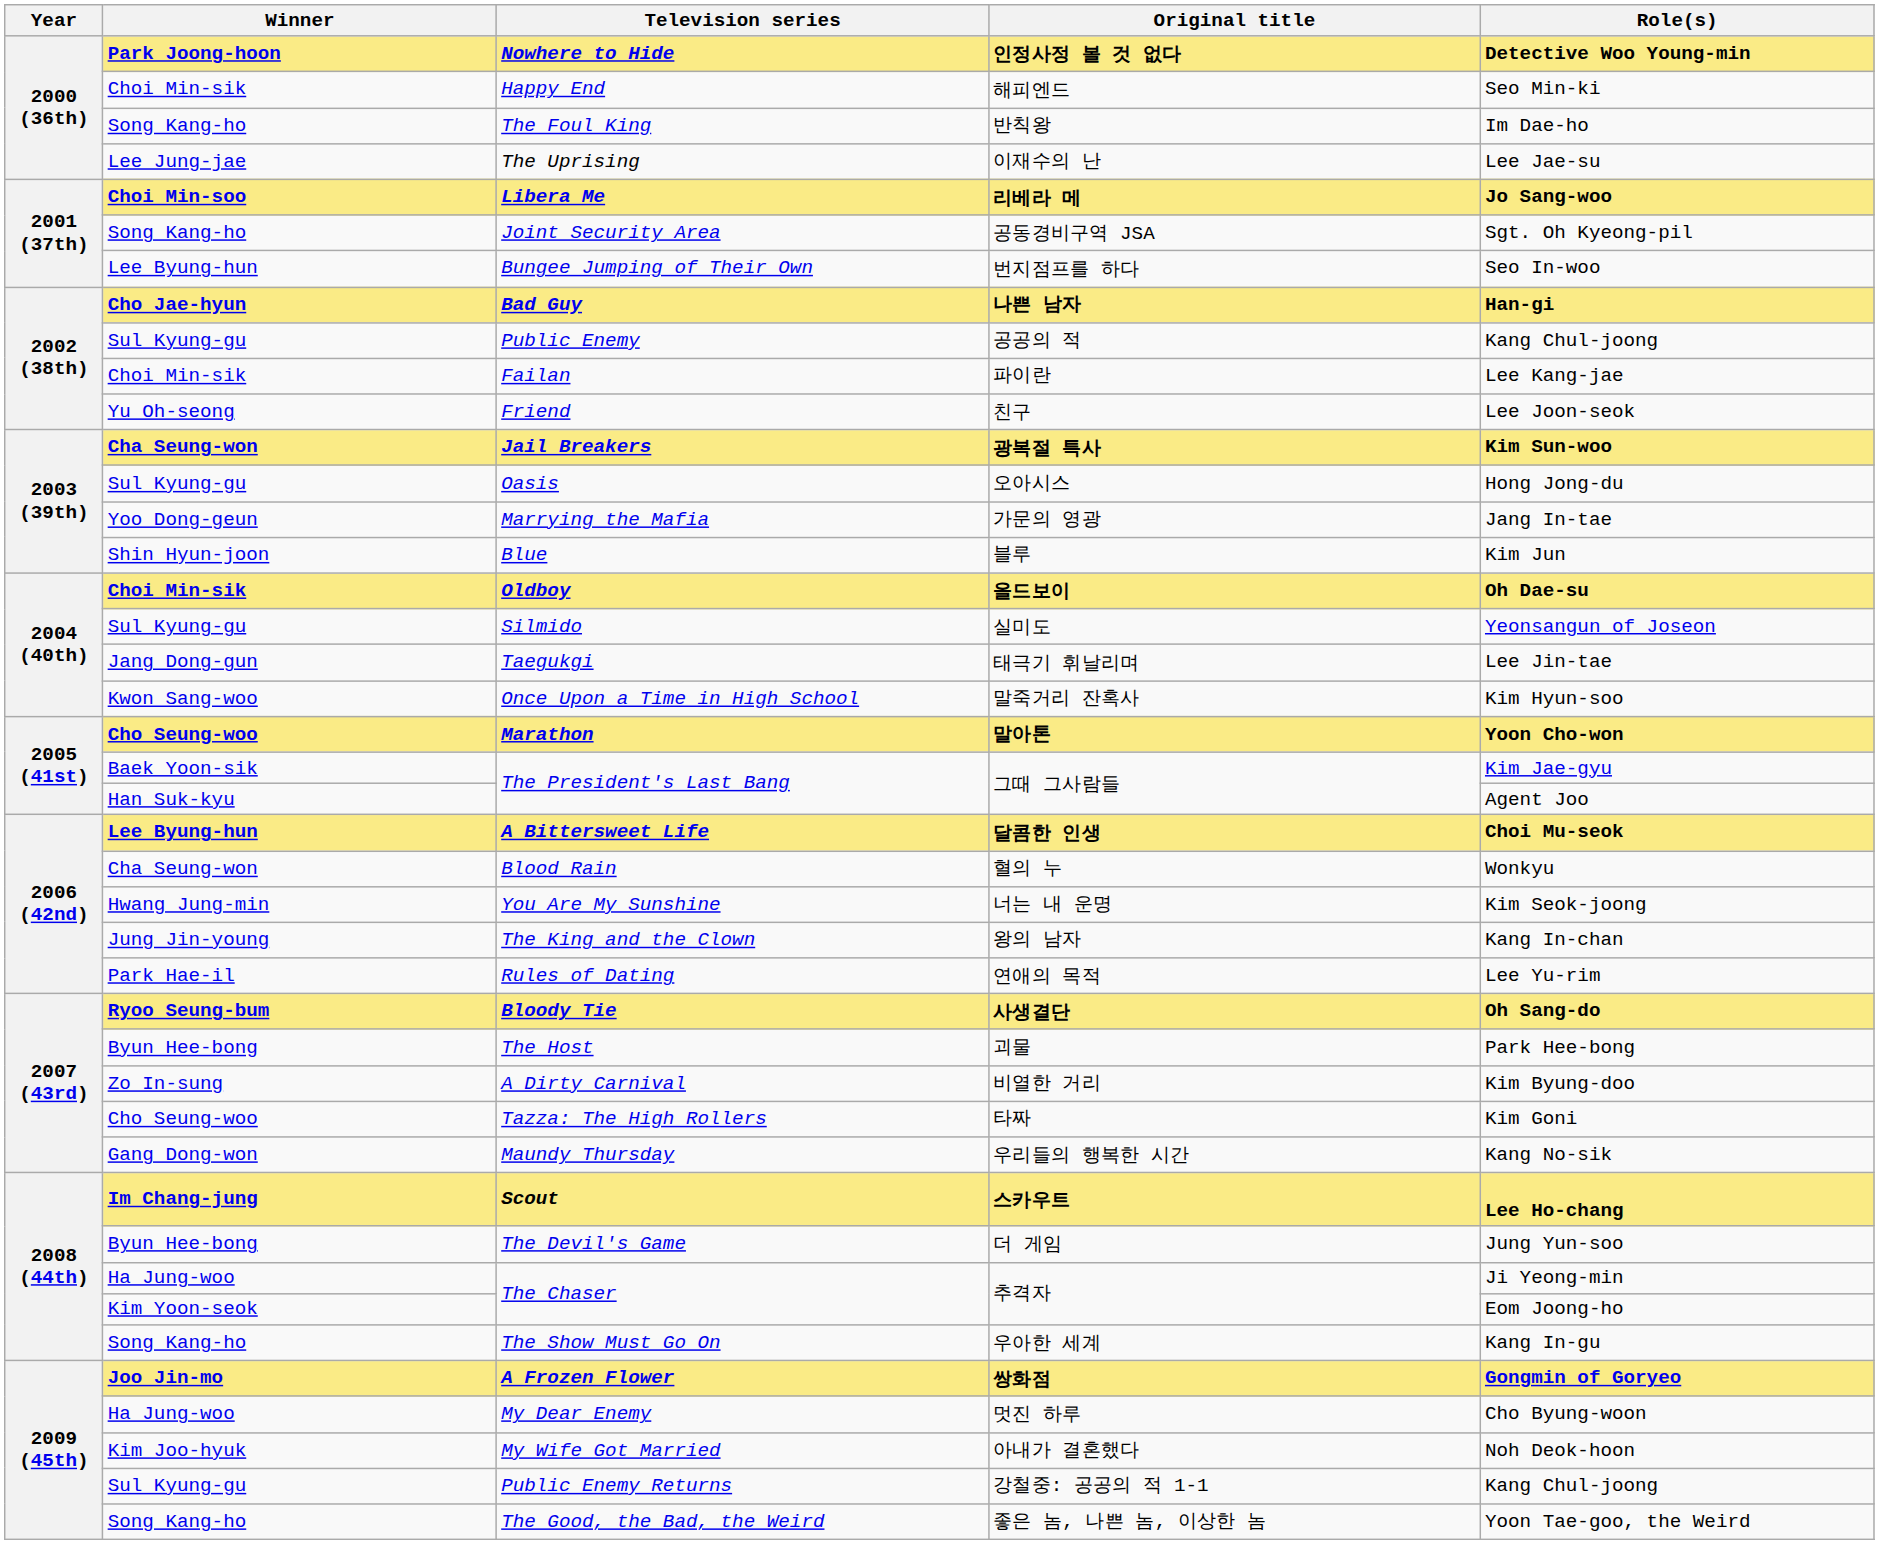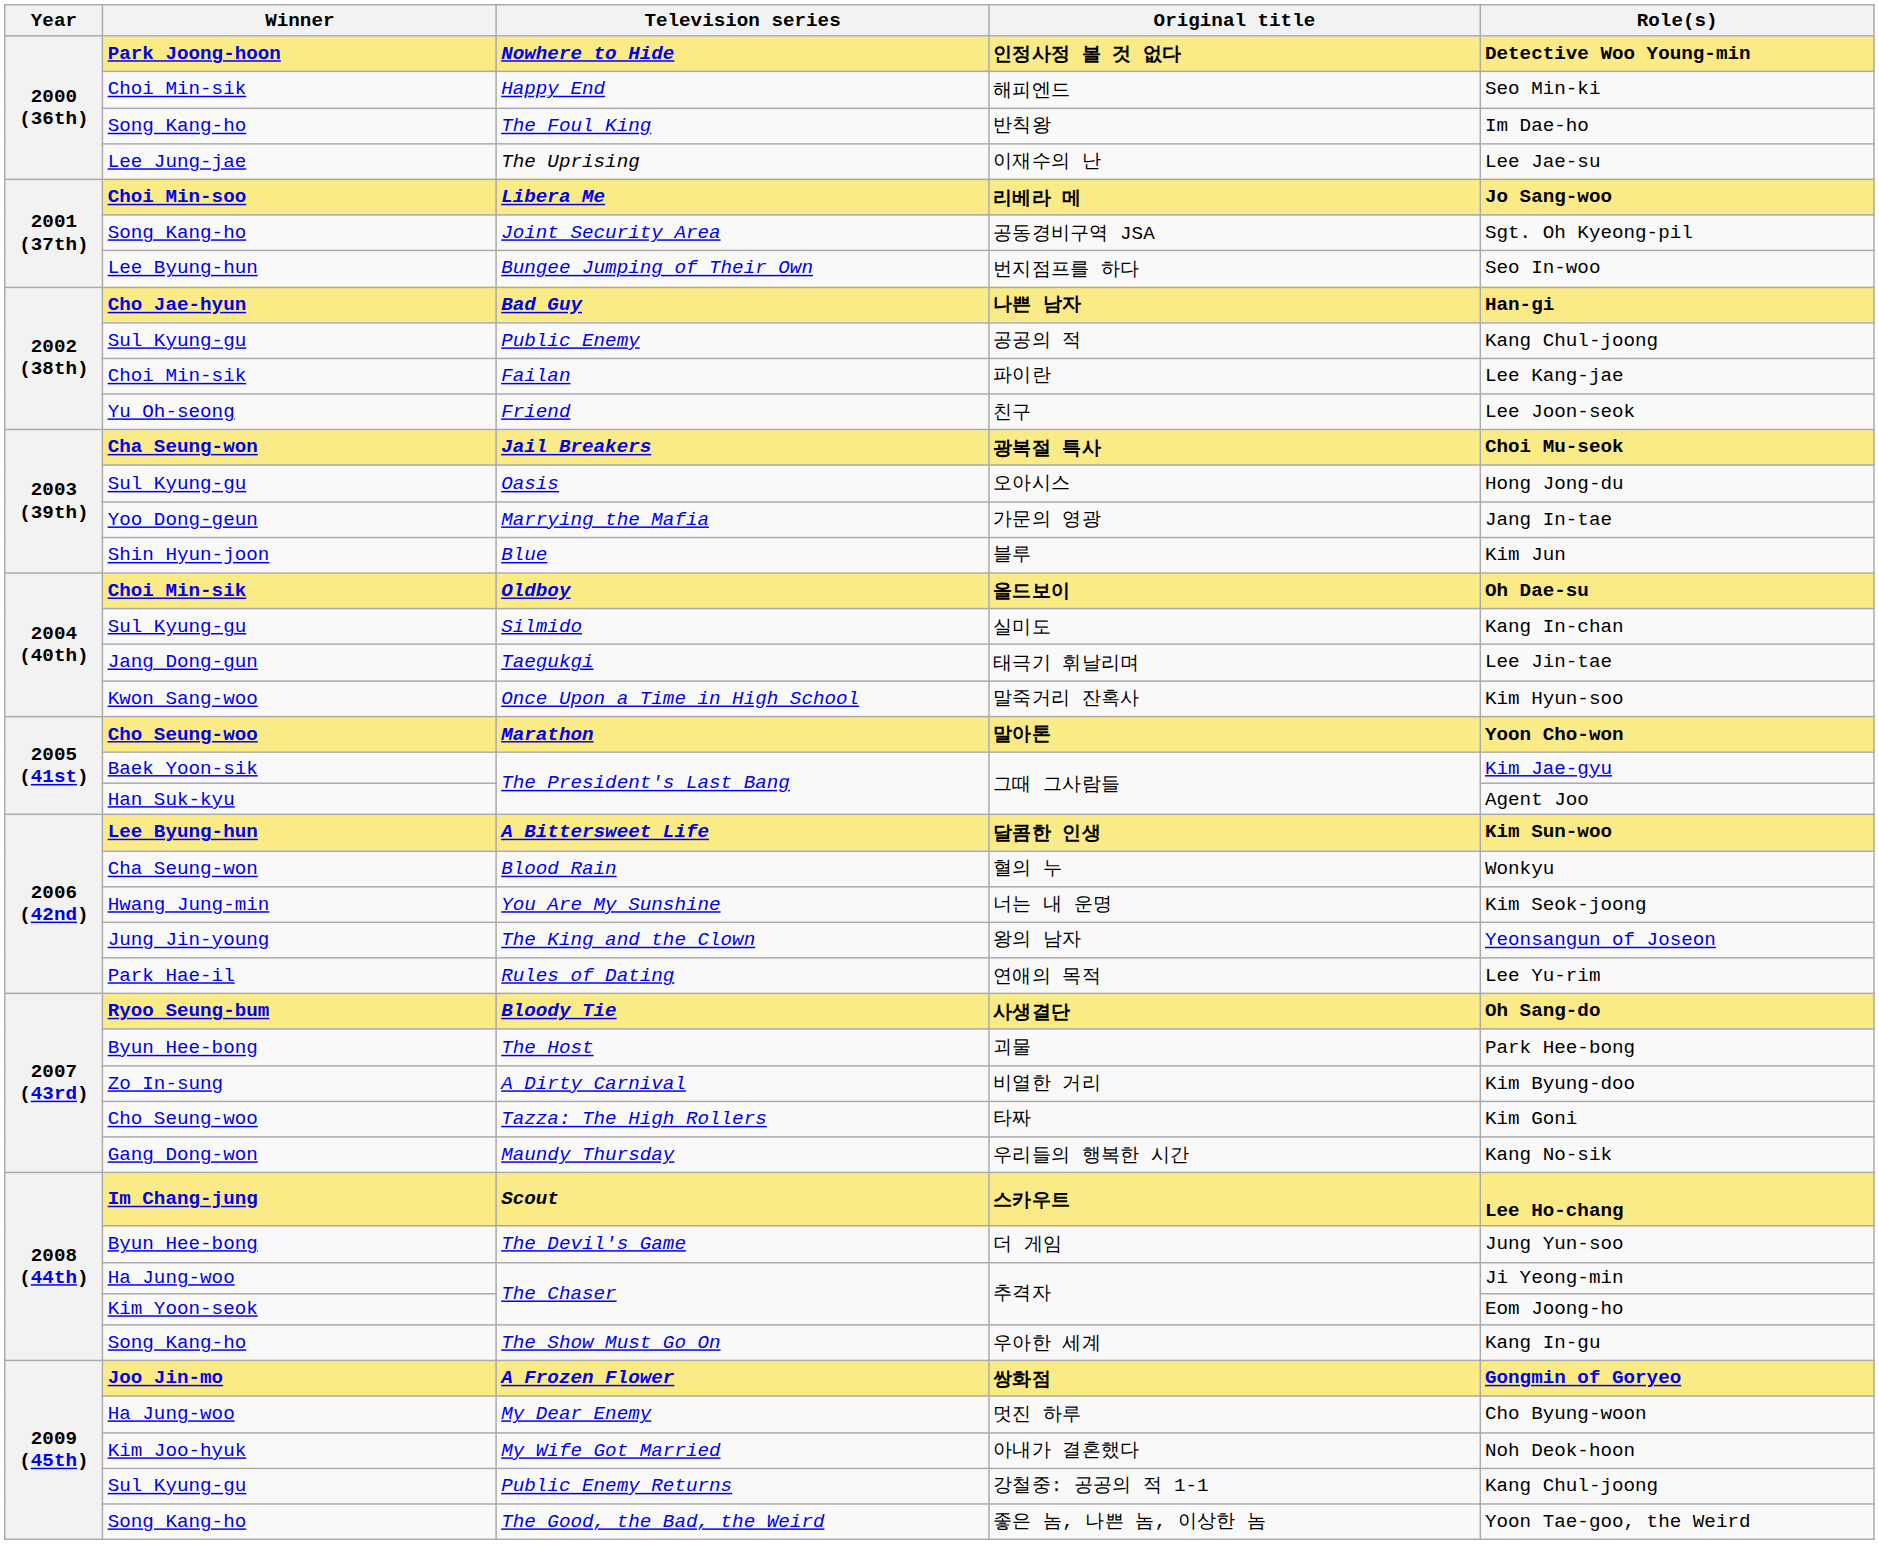Jail Breakers | Role(s): Kim Sun-woo -> Choi Mu-seok
Silmido | Role(s): Yeonsangun of Joseon -> Kang In-chan
A Bittersweet Life | Role(s): Choi Mu-seok -> Kim Sun-woo
The King and the Clown | Role(s): Kang In-chan -> Yeonsangun of Joseon
